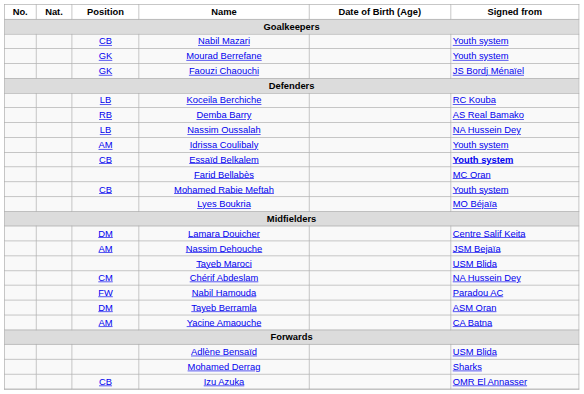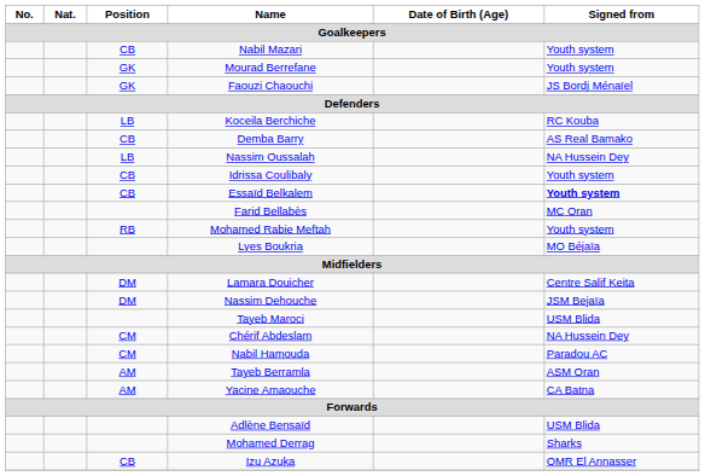Demba Barry | Position: RB -> CB
Idrissa Coulibaly | Position: AM -> CB
Mohamed Rabie Meftah | Position: CB -> RB
Nassim Dehouche | Position: AM -> DM
Nabil Hamouda | Position: FW -> CM
Tayeb Berramla | Position: DM -> AM
